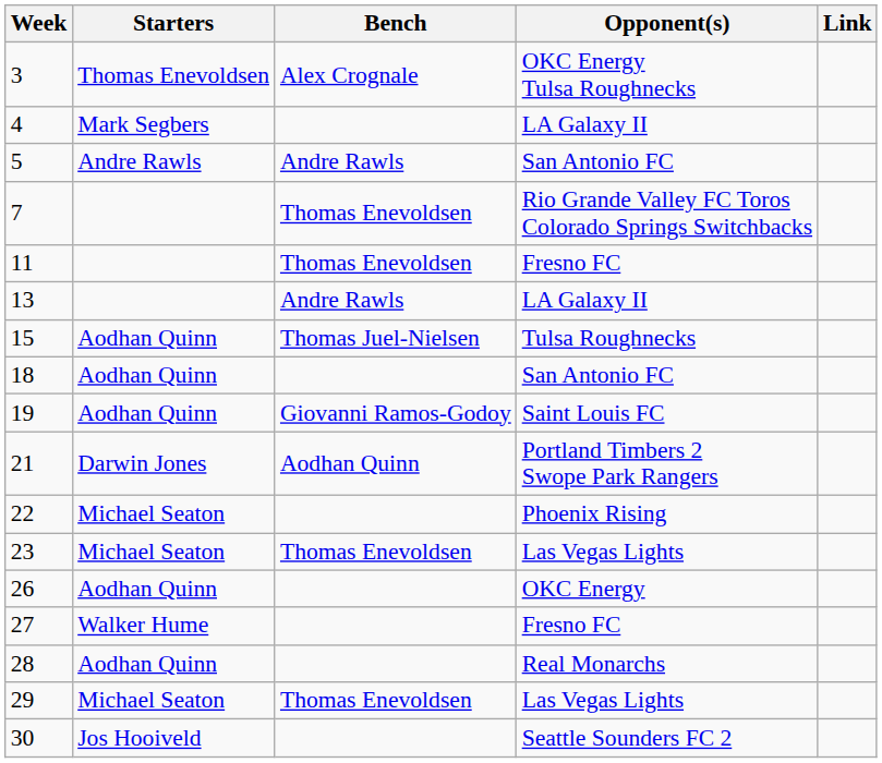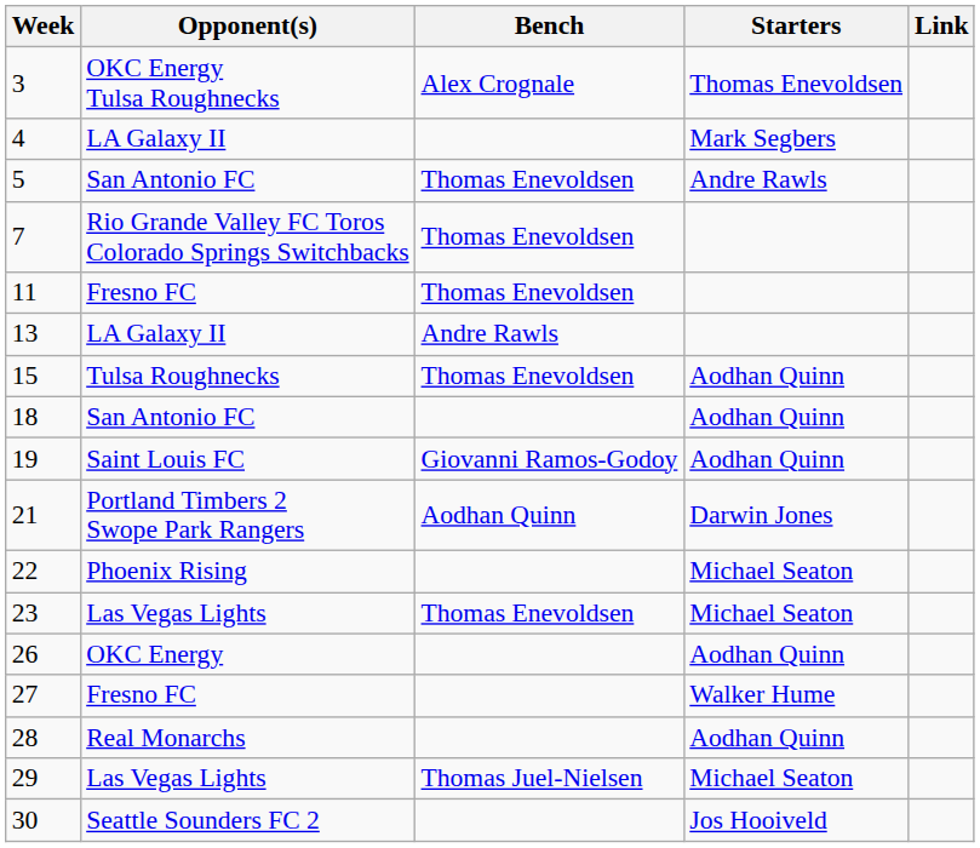columns swapped: Starters <-> Opponent(s)
5 | Bench: Andre Rawls -> Thomas Enevoldsen
15 | Bench: Thomas Juel-Nielsen -> Thomas Enevoldsen
29 | Bench: Thomas Enevoldsen -> Thomas Juel-Nielsen
